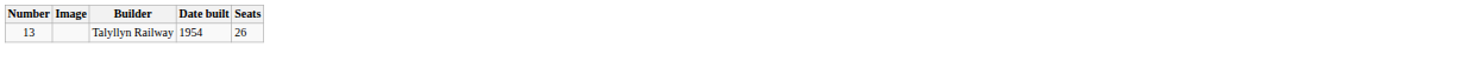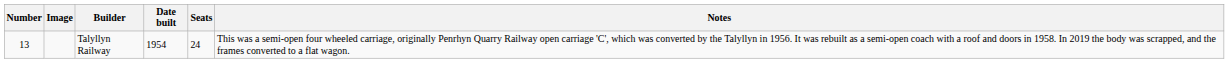+ column: Notes | This was a semi-open four wheeled carriage, originally Penrhyn Quarry Railway open carriage 'C', which was converted by the Talyllyn in 1956. It was rebuilt as a semi-open coach with a roof and doors in 1958. In 2019 the body was scrapped, and the frames converted to a flat wagon.
Talyllyn Railway | Seats: 26 -> 24
